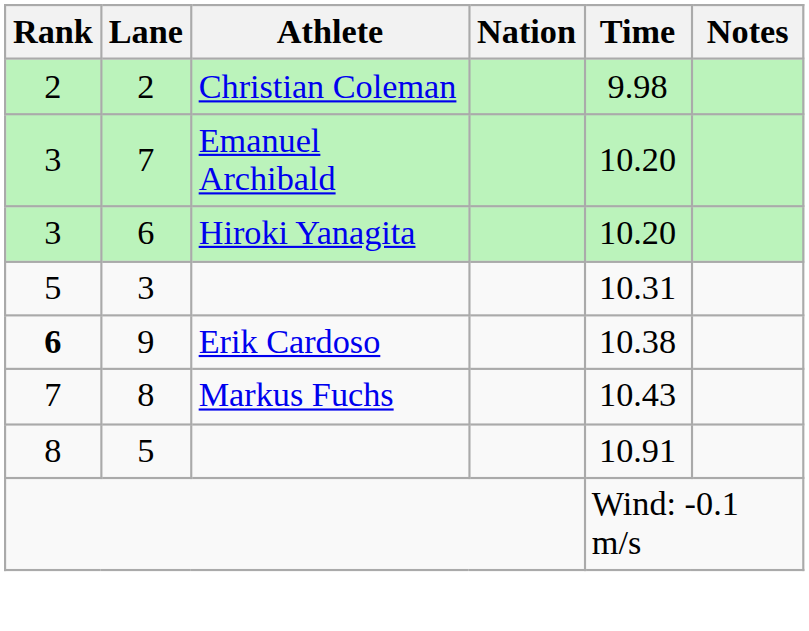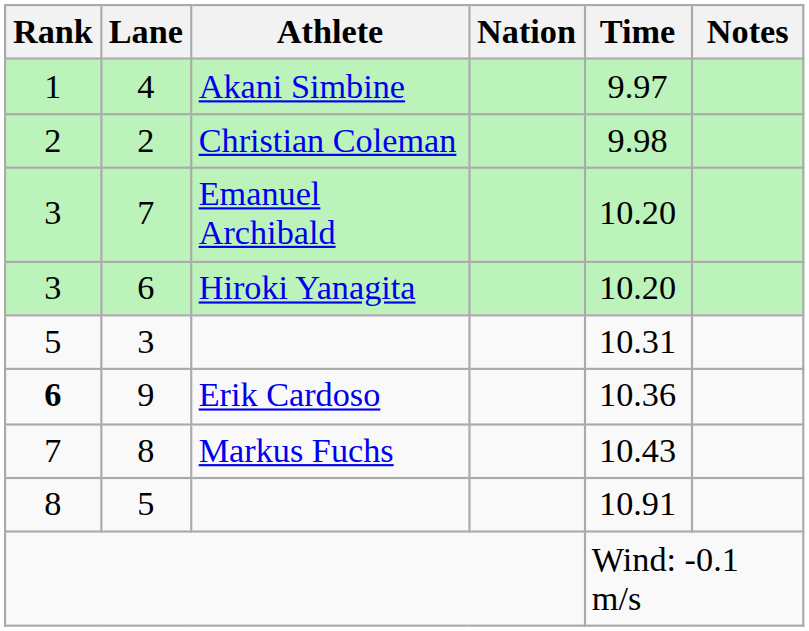+ row: 1 | 4 | Akani Simbine | 9.97
9 | Time: 10.38 -> 10.36
